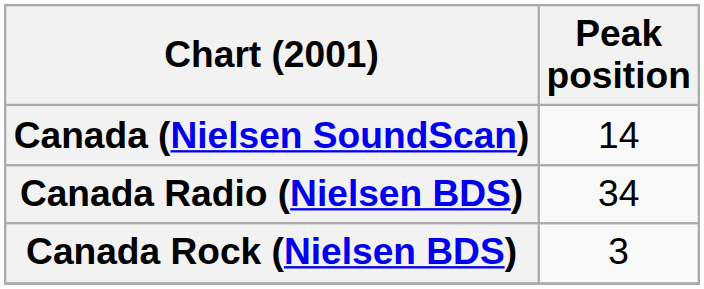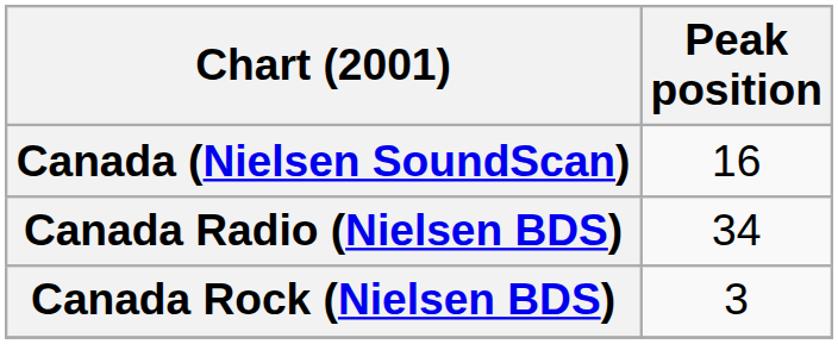Canada (Nielsen SoundScan) | Peak position: 14 -> 16
